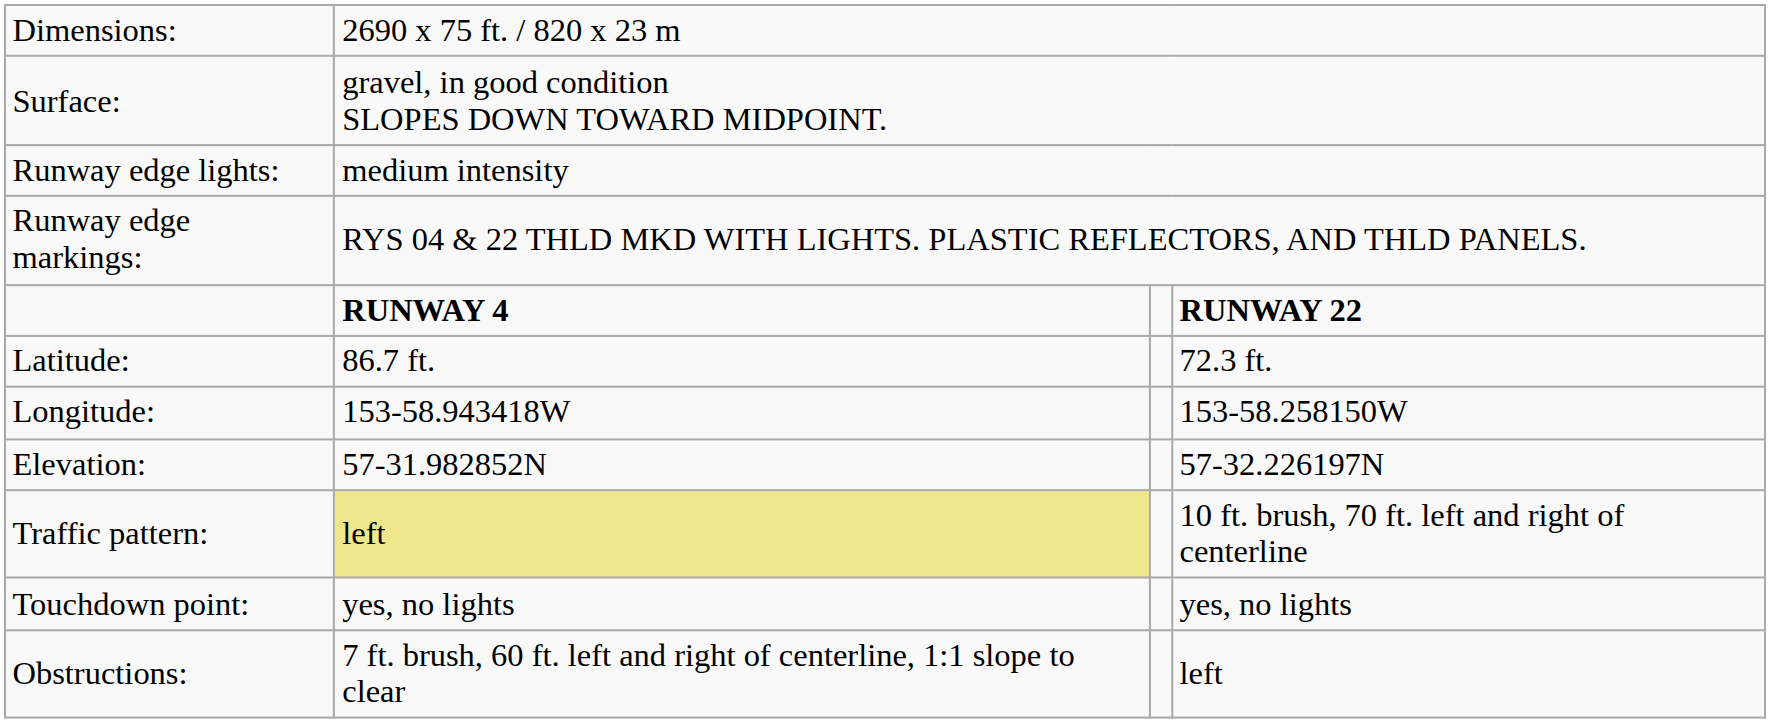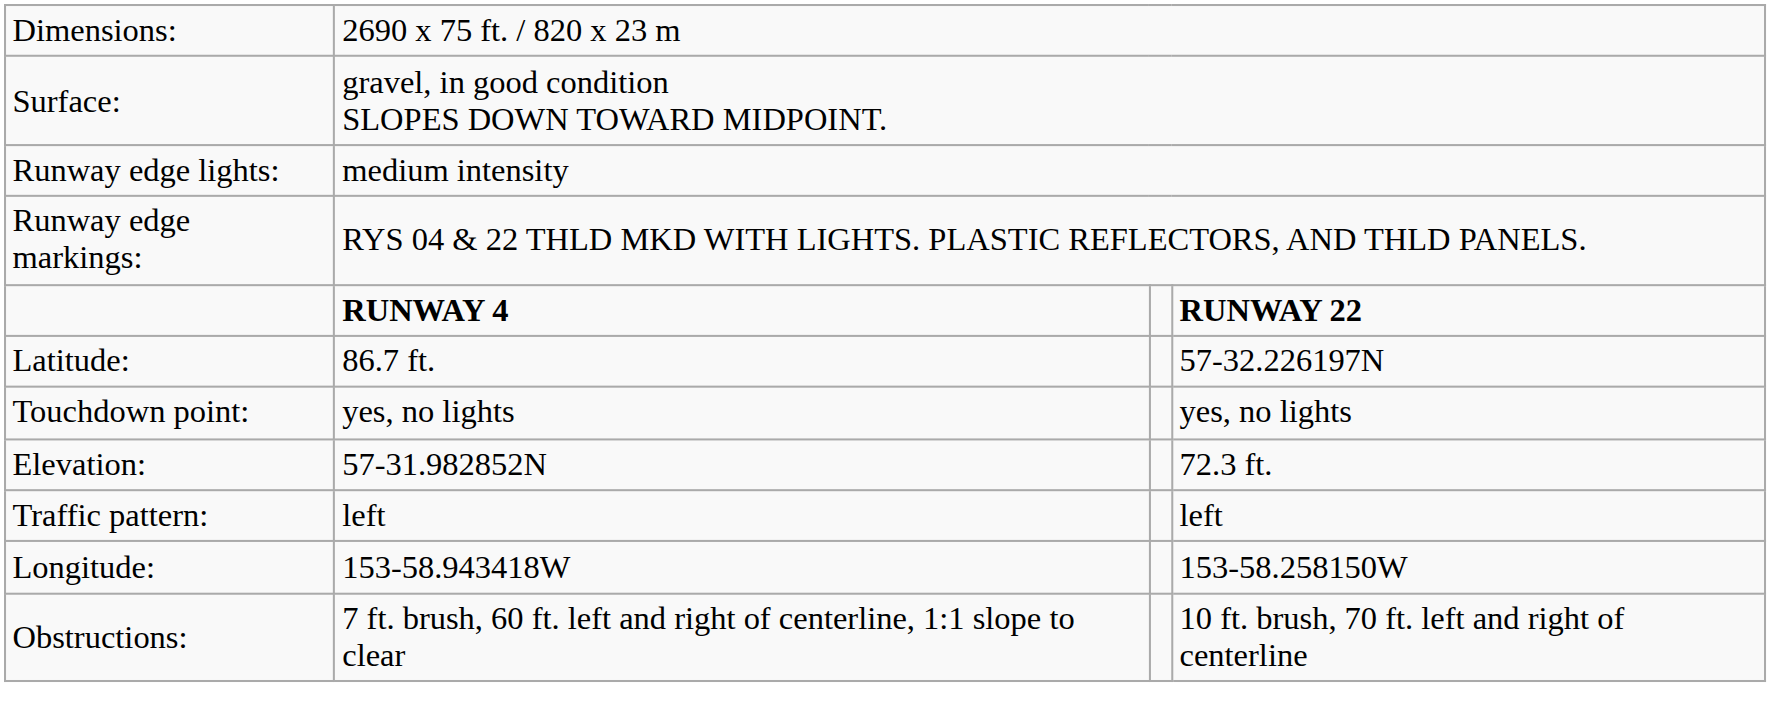Latitude: | column 4: 72.3 ft. -> 57-32.226197N
rows swapped: Longitude: <-> Touchdown point:
Elevation: | column 4: 57-32.226197N -> 72.3 ft.
Traffic pattern: | column 2: khaki background -> no background
Traffic pattern: | column 4: 10 ft. brush, 70 ft. left and right of centerline -> left
Obstructions: | column 4: left -> 10 ft. brush, 70 ft. left and right of centerline
